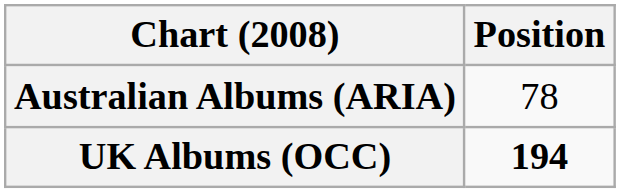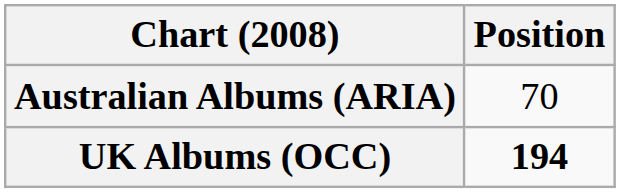Australian Albums (ARIA) | Position: 78 -> 70
